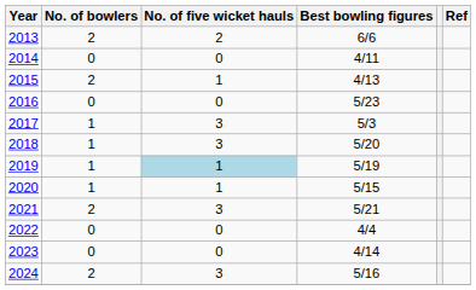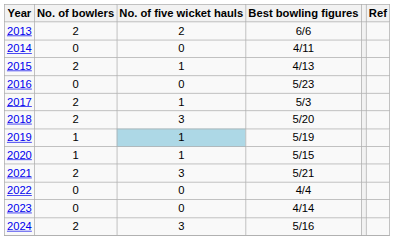2017 | No. of bowlers: 1 -> 2
2017 | No. of five wicket hauls: 3 -> 1
2018 | No. of bowlers: 1 -> 2
